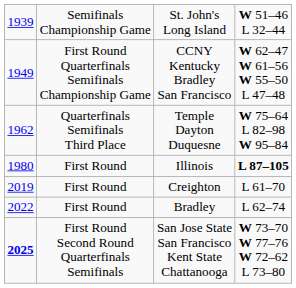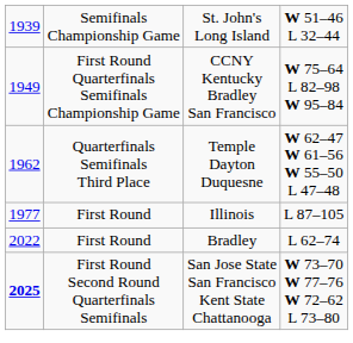CCNY Kentucky Bradley San Francisco | column 4: W 62–47 W 61–56 W 55–50 L 47–48 -> W 75–64 L 82–98 W 95–84
Temple Dayton Duquesne | column 4: W 75–64 L 82–98 W 95–84 -> W 62–47 W 61–56 W 55–50 L 47–48
Illinois | column 1: 1980 -> 1977
Illinois | column 4: bold -> normal
- row: 2019 | First Round | Creighton | L 61–70
